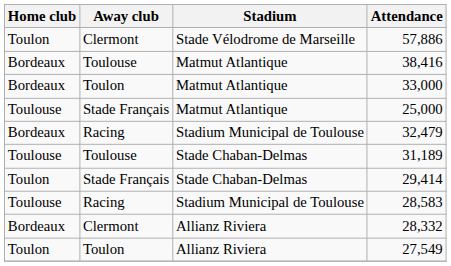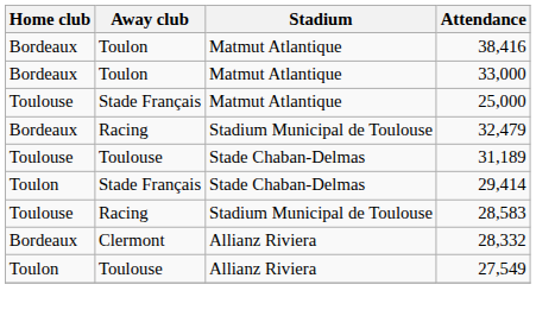- row: Toulon | Clermont | Stade Vélodrome de Marseille | 57,886
38,416 | Away club: Toulouse -> Toulon
27,549 | Away club: Toulon -> Toulouse
